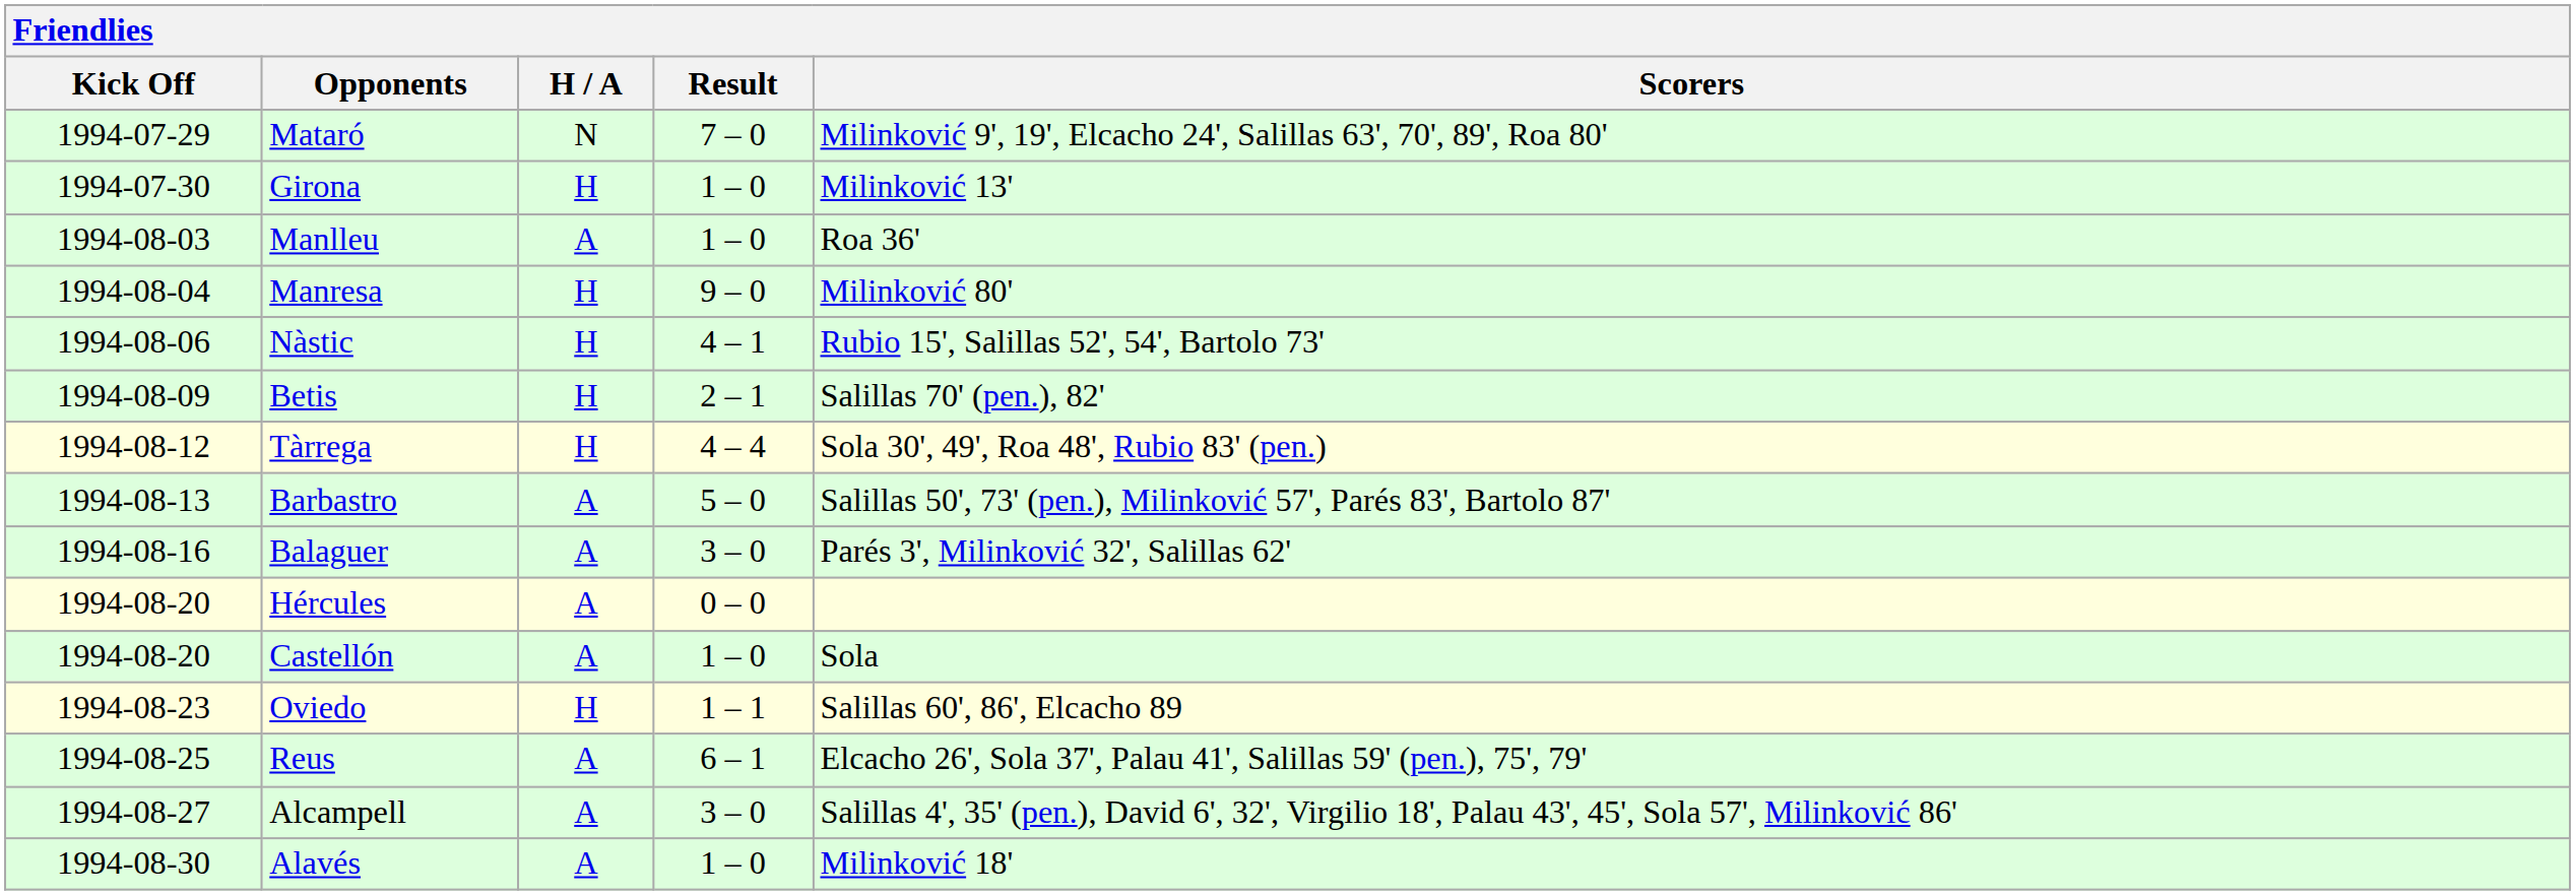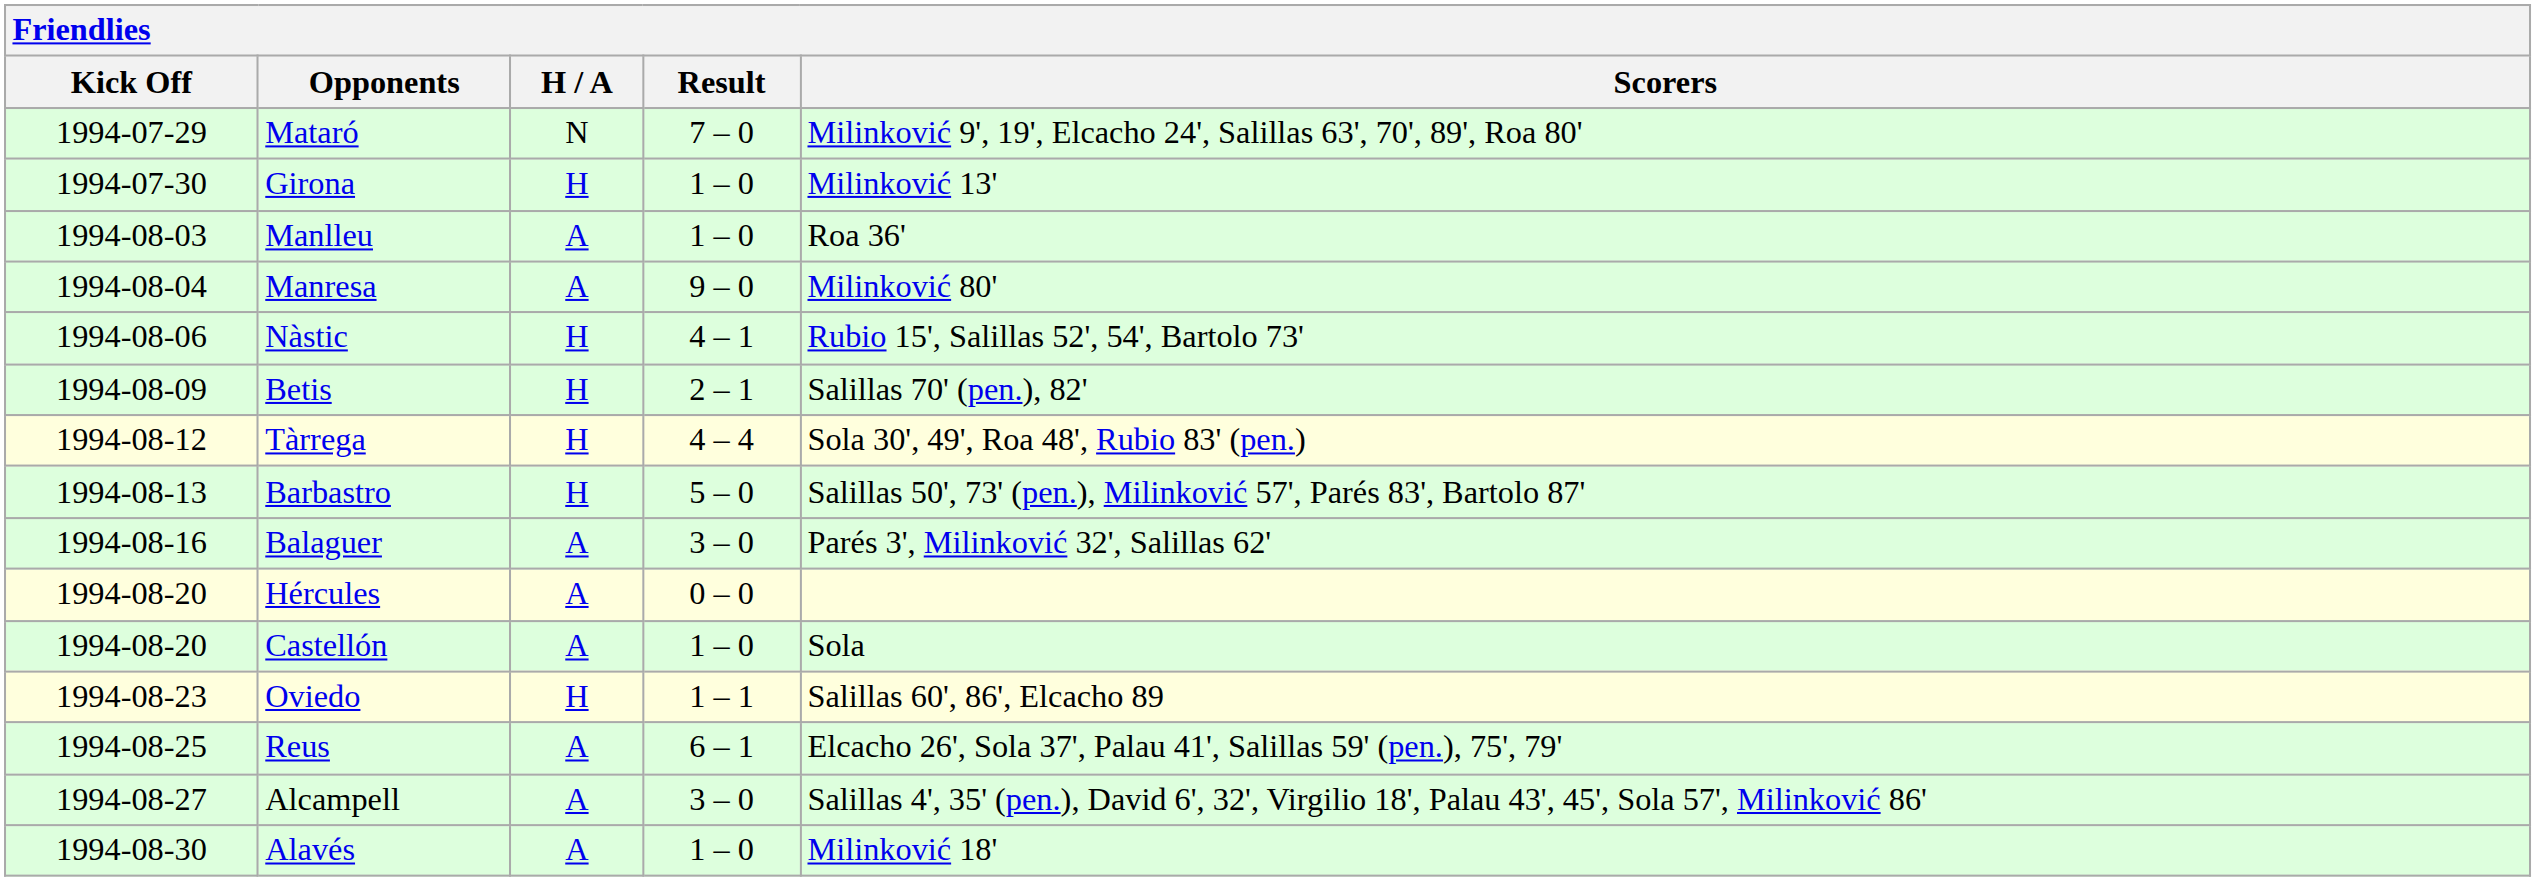Manresa | H / A: H -> A
Barbastro | H / A: A -> H
